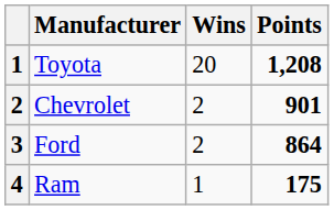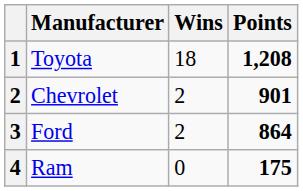Toyota | Wins: 20 -> 18
Ram | Wins: 1 -> 0
